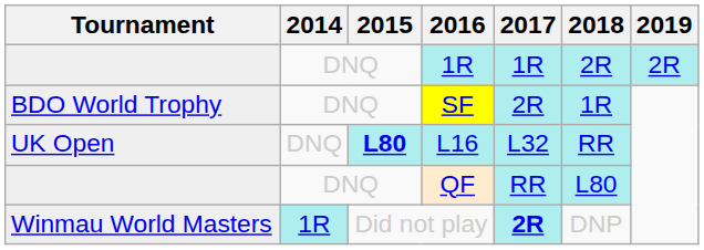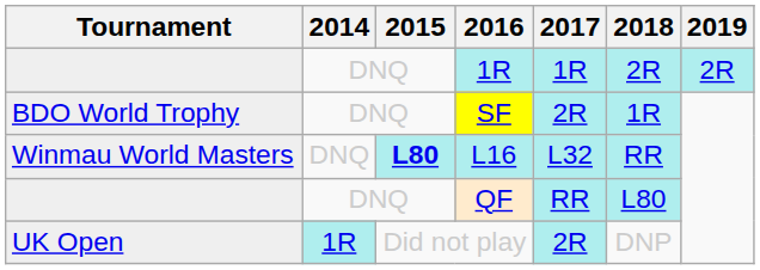L16 | Tournament: UK Open -> Winmau World Masters
Did not play | Tournament: Winmau World Masters -> UK Open
Did not play | 2017: bold -> normal
